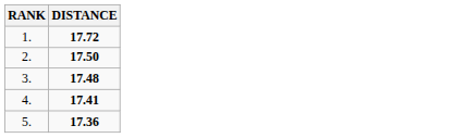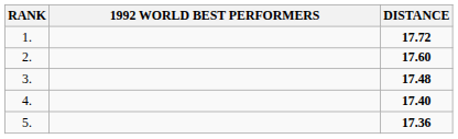+ column: 1992 WORLD BEST PERFORMERS
2. | DISTANCE: 17.50 -> 17.60
4. | DISTANCE: 17.41 -> 17.40
